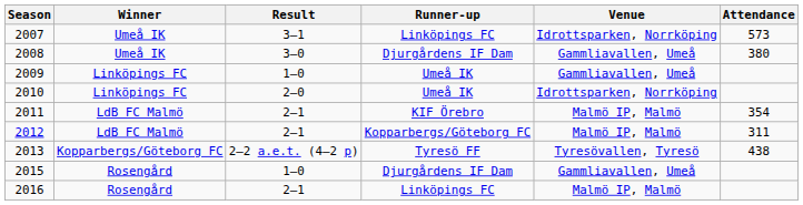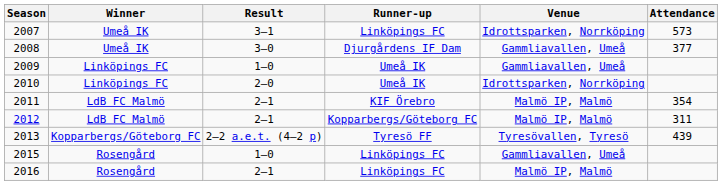2008 | Attendance: 380 -> 377
2013 | Attendance: 438 -> 439
2015 | Runner-up: Djurgårdens IF Dam -> Linköpings FC
